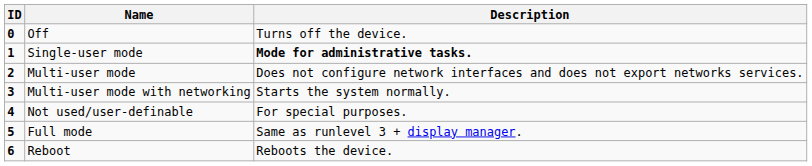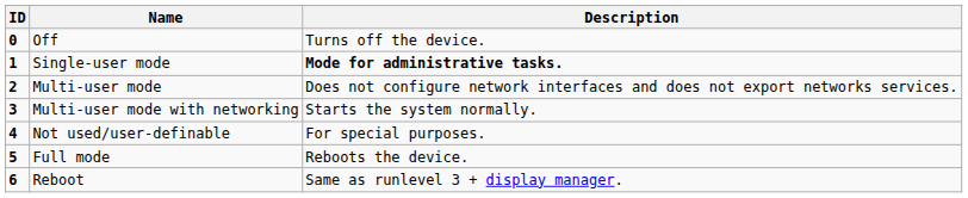Full mode | Description: Same as runlevel 3 + display manager. -> Reboots the device.
Reboot | Description: Reboots the device. -> Same as runlevel 3 + display manager.
